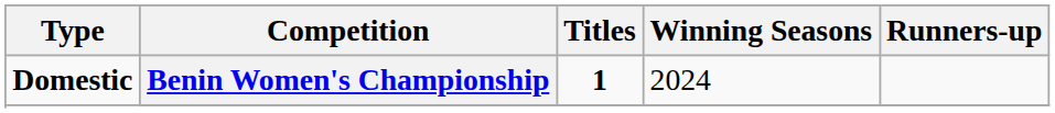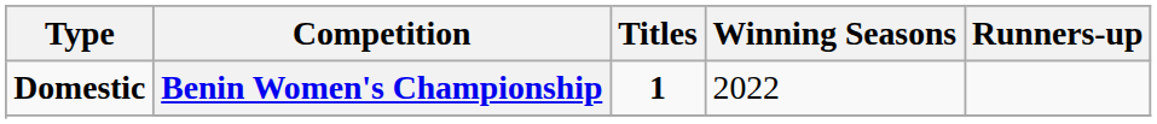Benin Women's Championship | Winning Seasons: 2024 -> 2022
